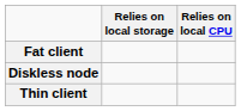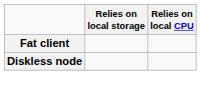- row: Thin client
